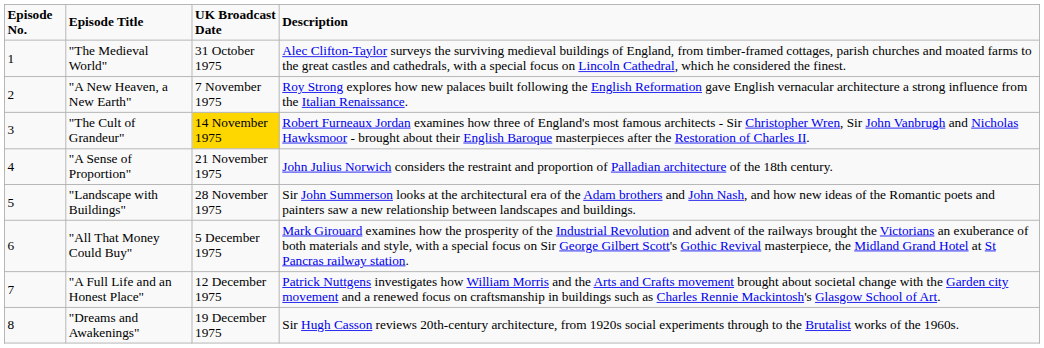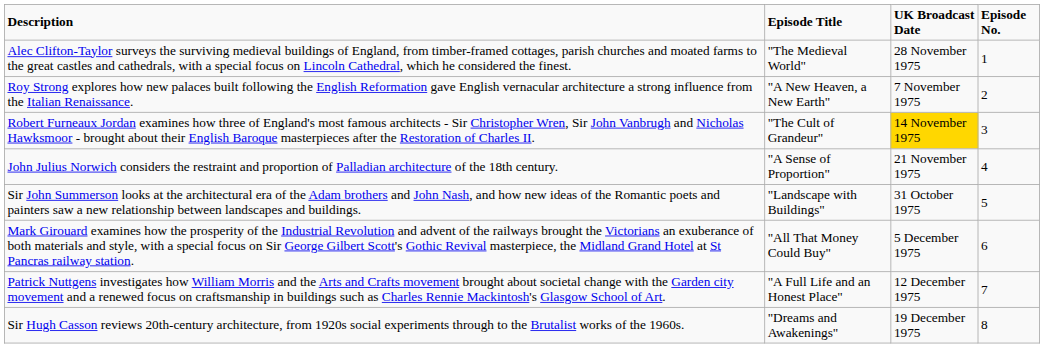columns swapped: Episode No. <-> Description
"The Medieval World" | UK Broadcast Date: 31 October 1975 -> 28 November 1975
"Landscape with Buildings" | UK Broadcast Date: 28 November 1975 -> 31 October 1975
